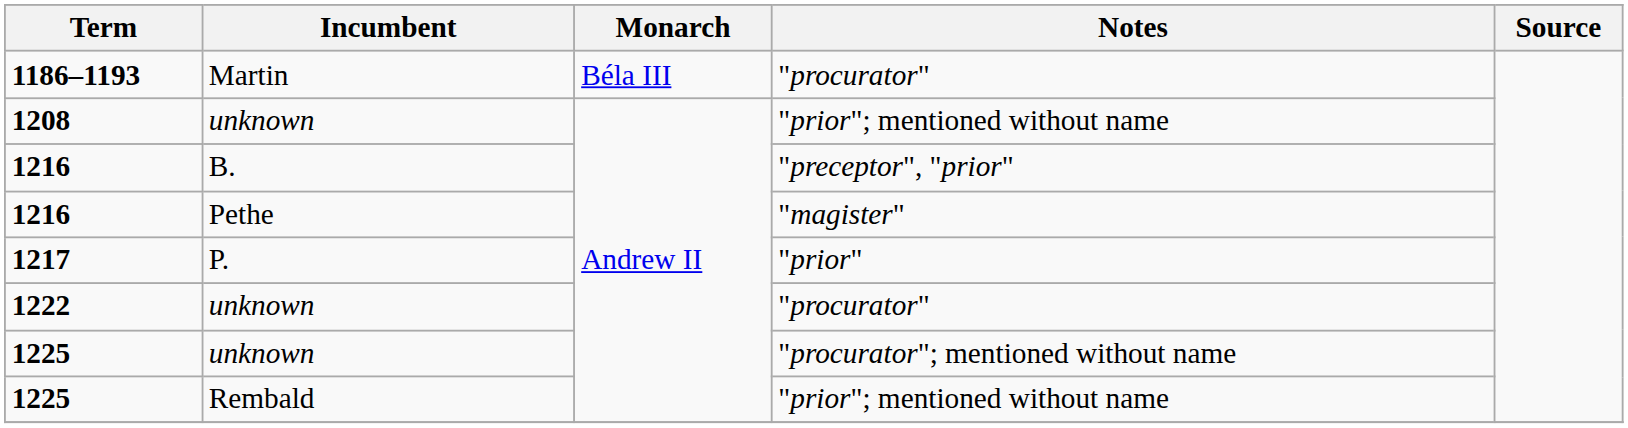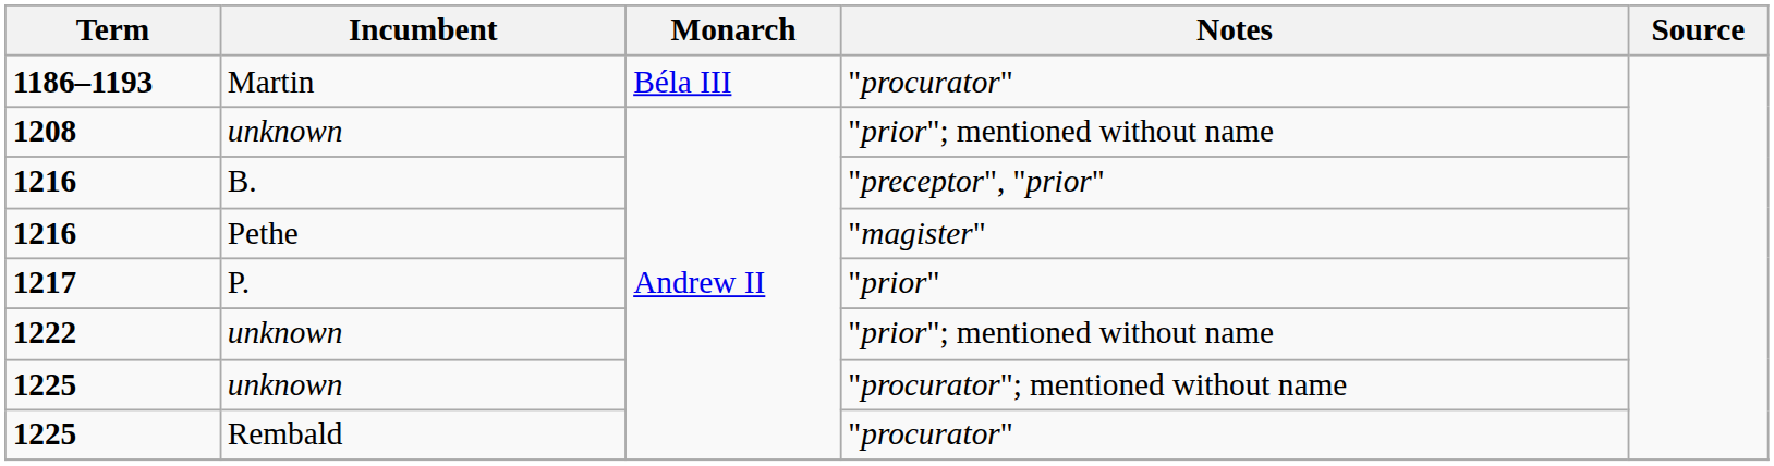1222 | Notes: "procurator" -> "prior"; mentioned without name
1225 / Rembald | Notes: "prior"; mentioned without name -> "procurator"
